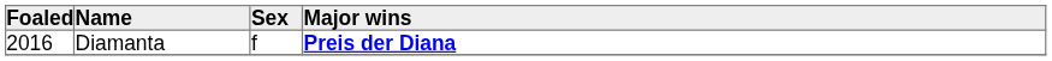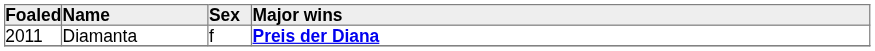Diamanta | Foaled: 2016 -> 2011
